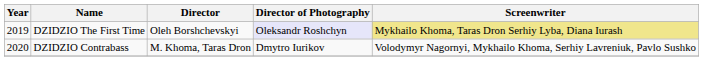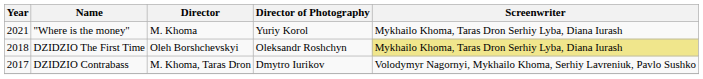+ row: 2021 | "Where is the money" | M. Khoma | Yuriy Korol | Mykhailo Khoma, Taras Dron Serhiy Lyba, Diana Iurash
DZIDZIO The First Time | Year: 2019 -> 2018
DZIDZIO The First Time | Director of Photography: lavender background -> no background
DZIDZIO Contrabass | Year: 2020 -> 2017
